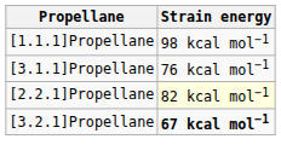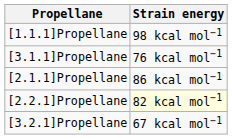+ row: [2.1.1]Propellane | 86 kcal mol−1
[3.2.1]Propellane | Strain energy: bold -> normal
